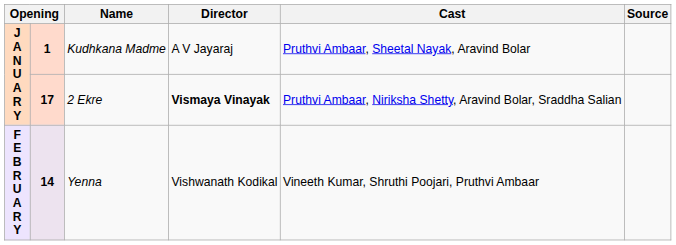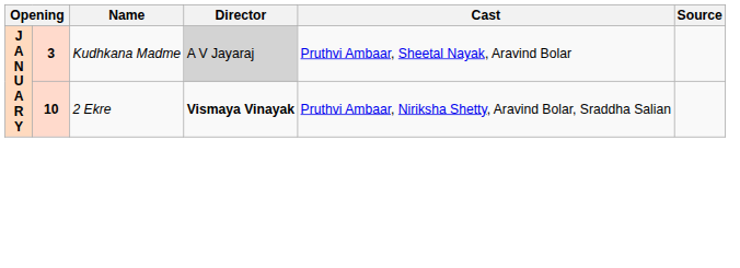Kudhkana Madme | column 2: 1 -> 3
Kudhkana Madme | Director: no background -> lightgrey background
2 Ekre | column 2: 17 -> 10
- row: F E B R U A R Y | 14 | Yenna | Vishwanath Kodikal | Vineeth Kumar, Shruthi Poojari, Pruthvi Ambaar
